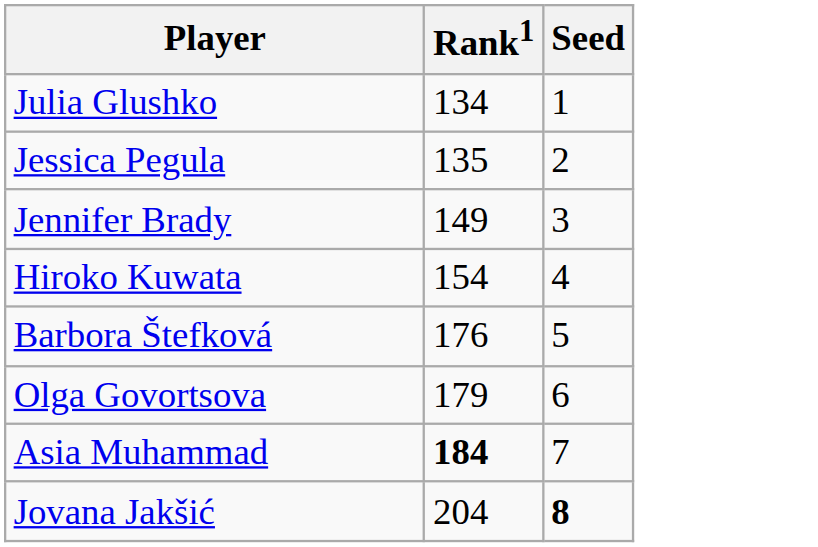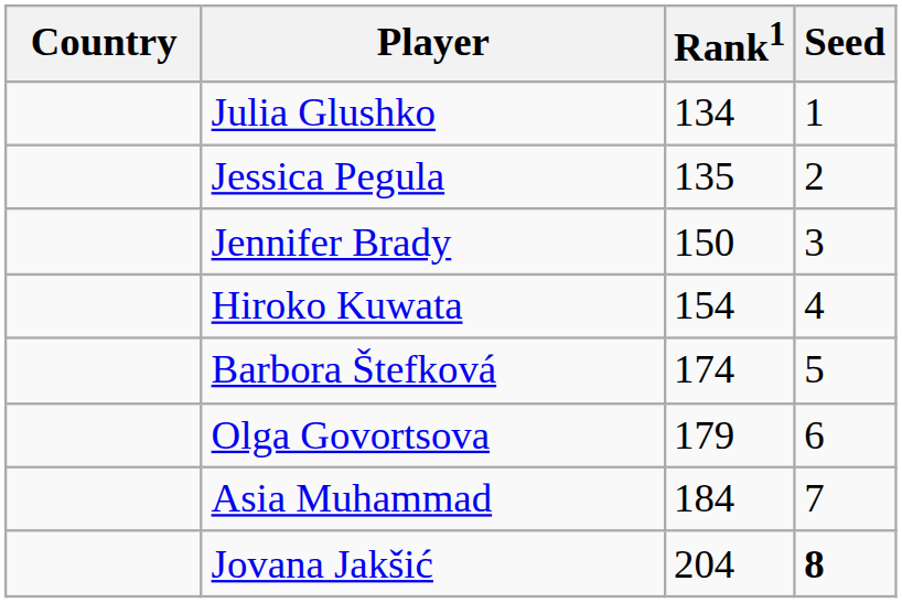+ column: Country
Jennifer Brady | Rank1: 149 -> 150
Barbora Štefková | Rank1: 176 -> 174
Asia Muhammad | Rank1: bold -> normal
